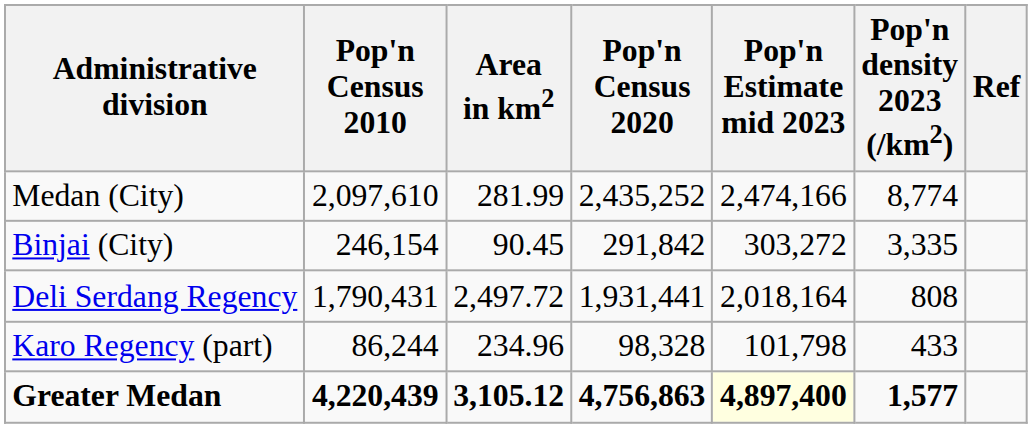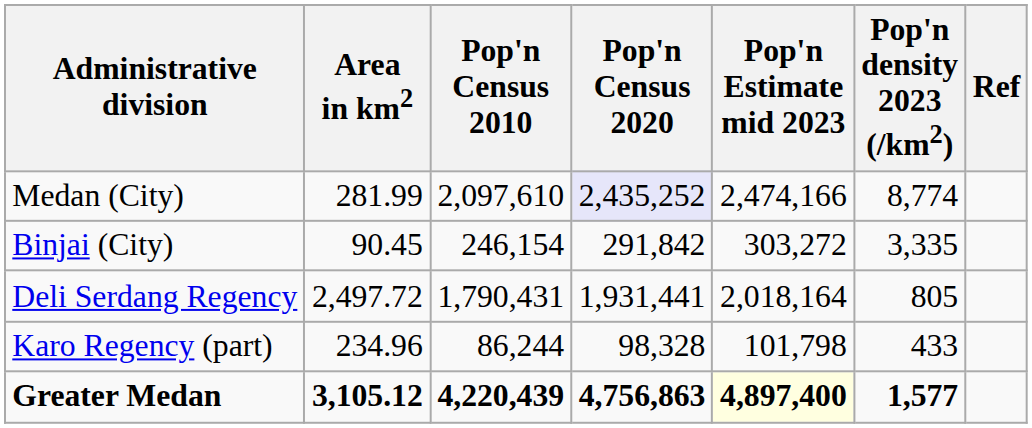columns swapped: Area in km2 <-> Pop'n Census 2010
Medan (City) | Pop'n Census 2020: no background -> lavender background
Deli Serdang Regency | Pop'n density 2023 (/km2): 808 -> 805
